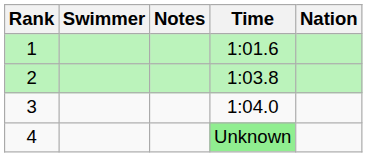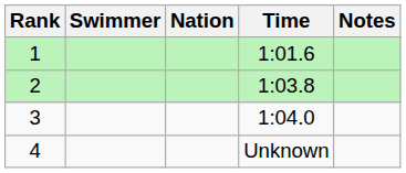columns swapped: Nation <-> Notes
4 | Time: lightgreen background -> no background
